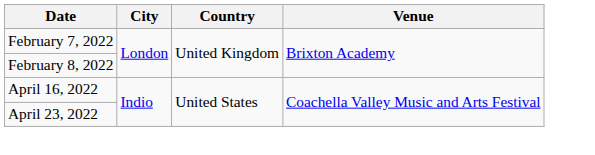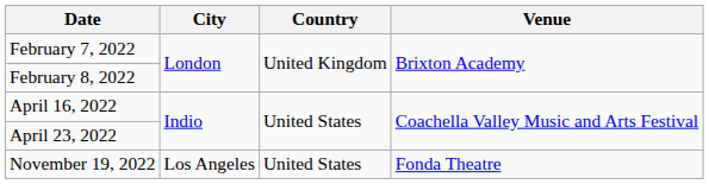+ row: November 19, 2022 | Los Angeles | United States | Fonda Theatre
